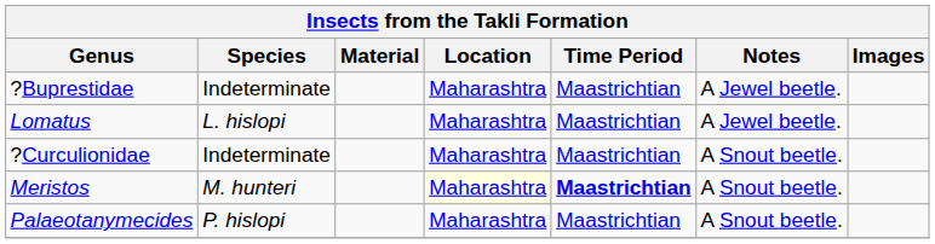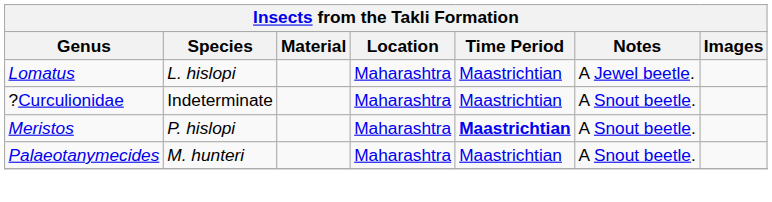- row: ?Buprestidae | Indeterminate | Maharashtra | Maastrichtian | A Jewel beetle.
Meristos | Species: M. hunteri -> P. hislopi
Meristos | Location: lightyellow background -> no background
Palaeotanymecides | Species: P. hislopi -> M. hunteri
